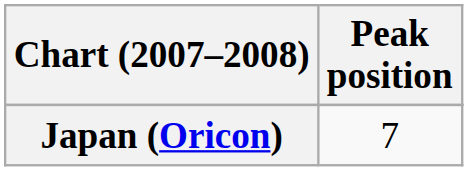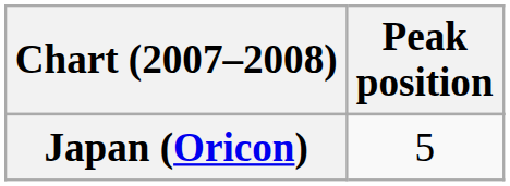Japan (Oricon) | Peak position: 7 -> 5
